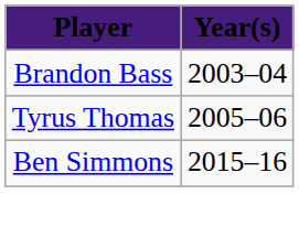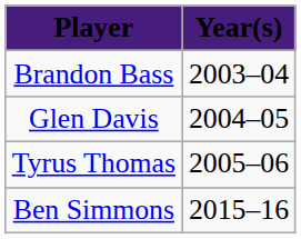+ row: Glen Davis | 2004–05
